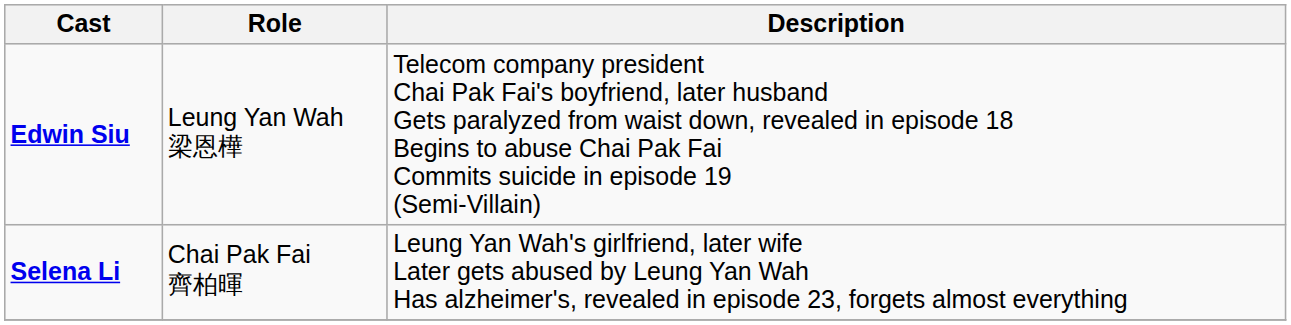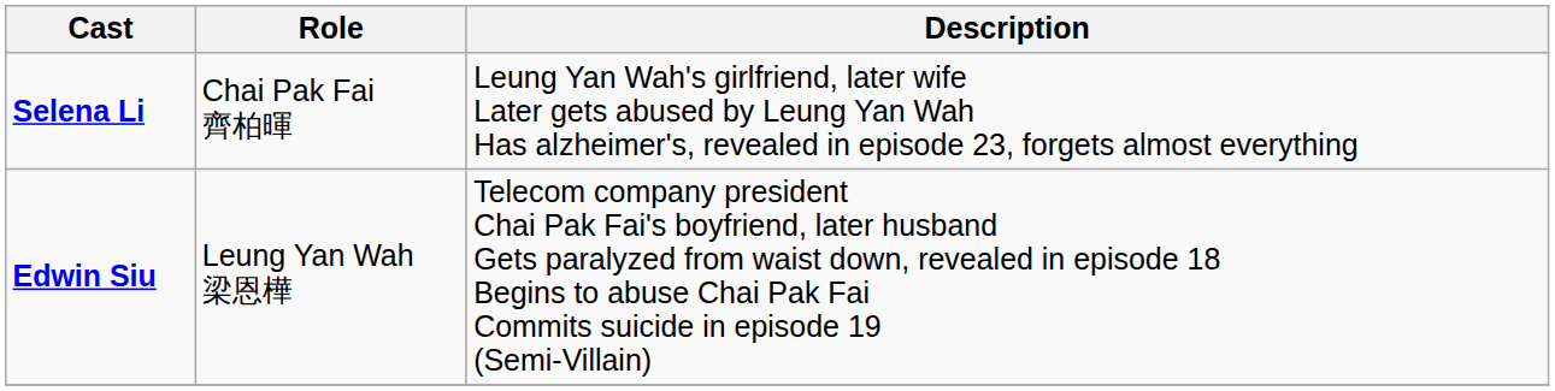rows swapped: Edwin Siu <-> Selena Li
